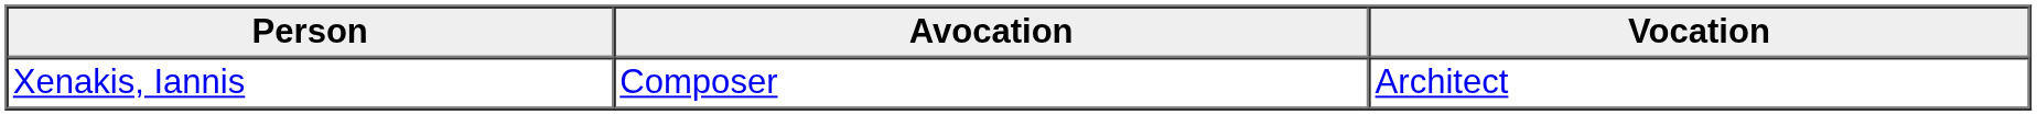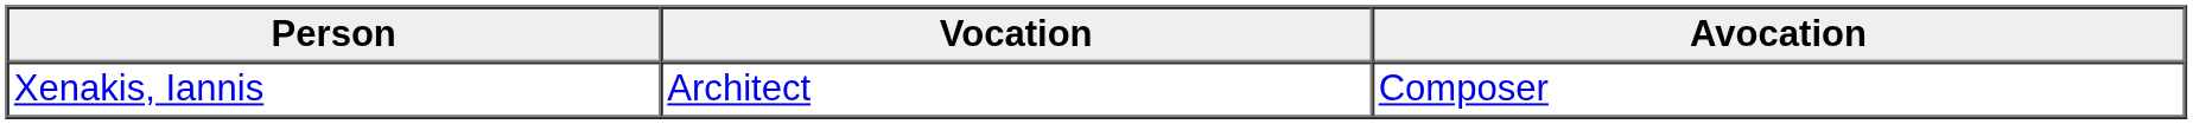columns swapped: Avocation <-> Vocation
